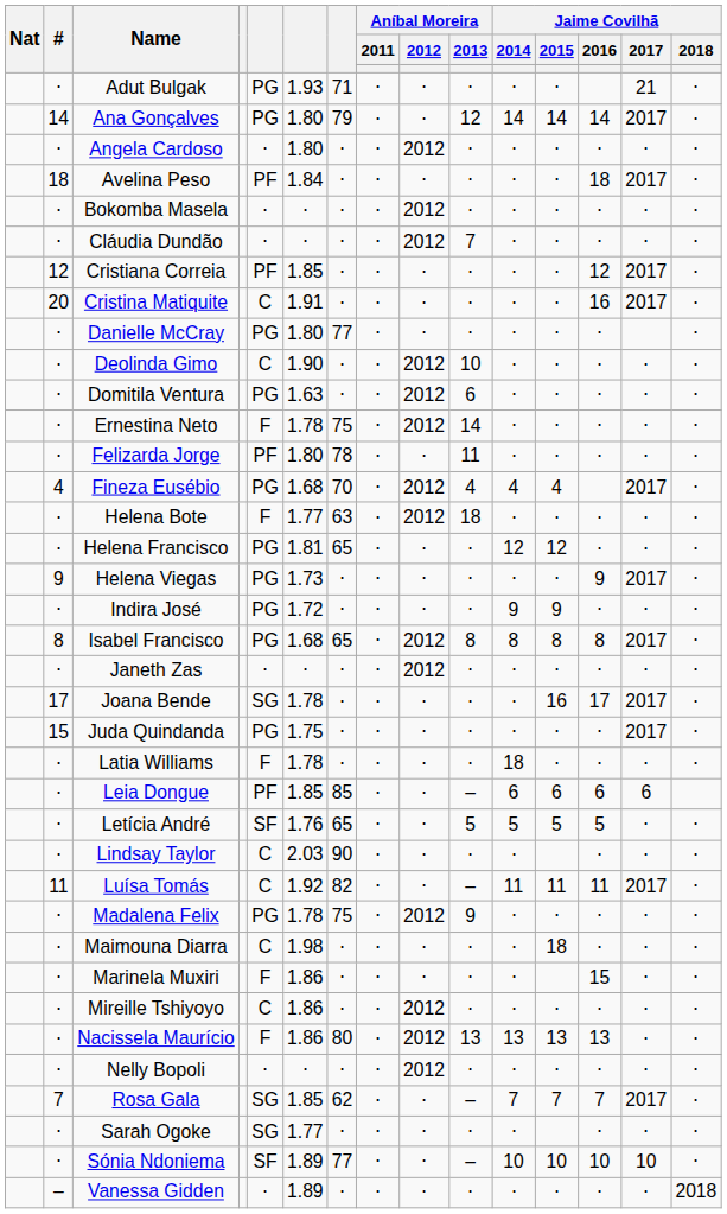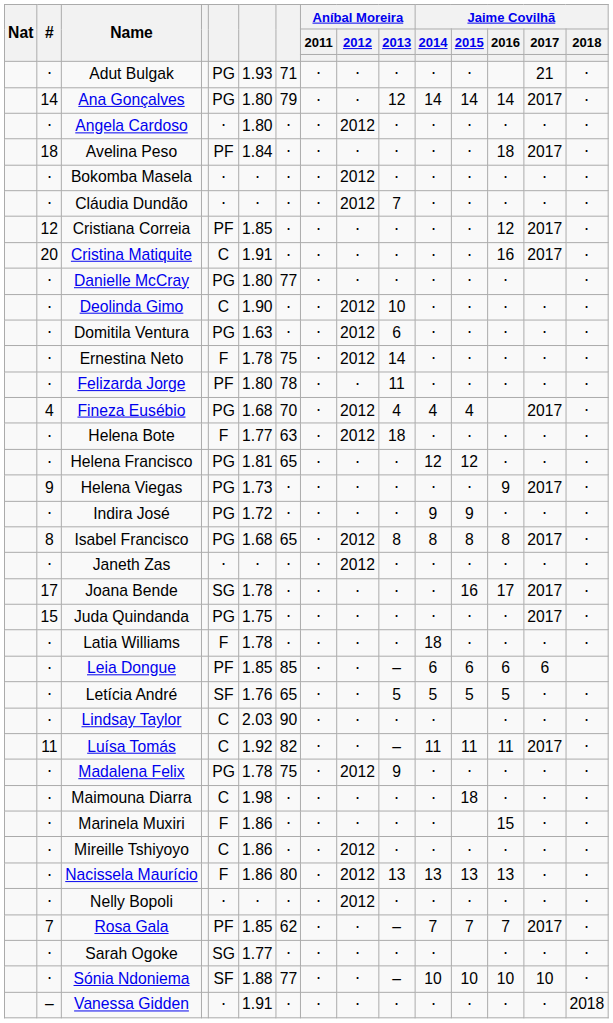Rosa Gala | column 5: SG -> PF
Sónia Ndoniema | column 6: 1.89 -> 1.88
Vanessa Gidden | column 6: 1.89 -> 1.91
